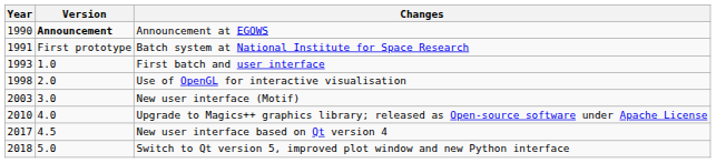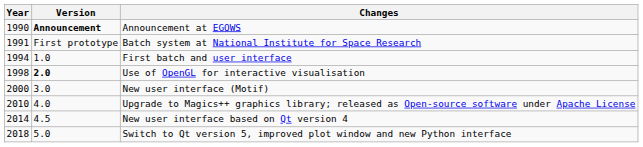First batch and user interface | Year: 1993 -> 1994
Use of OpenGL for interactive visualisation | Version: normal -> bold
New user interface (Motif) | Year: 2003 -> 2000
New user interface based on Qt version 4 | Year: 2017 -> 2014
